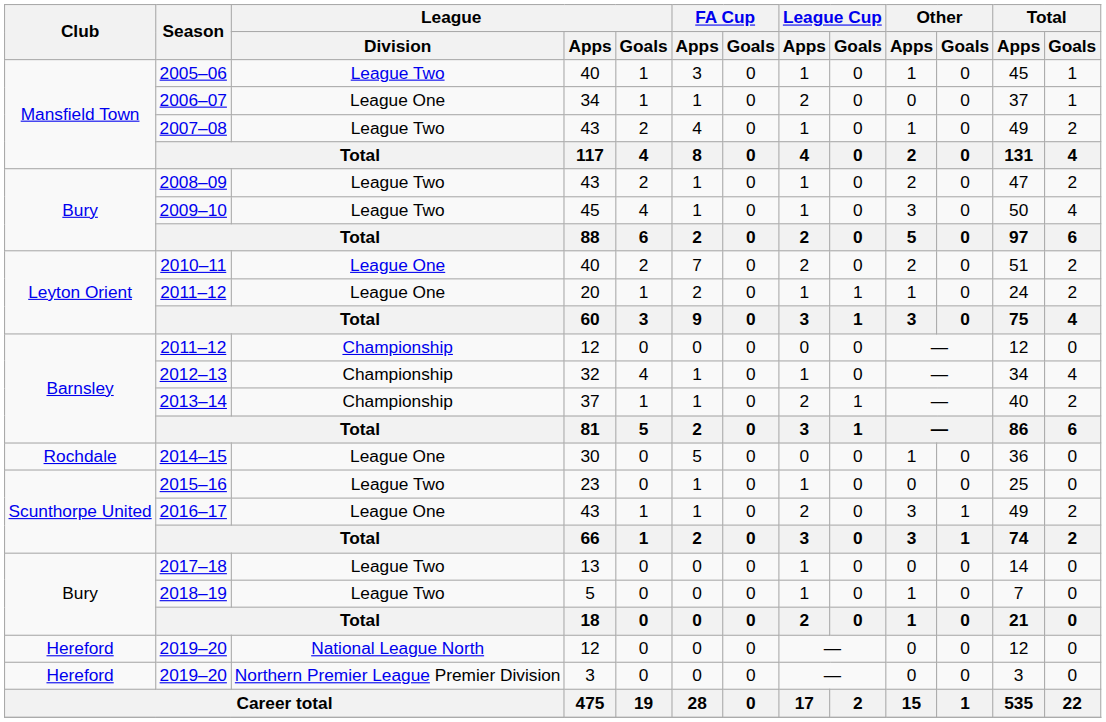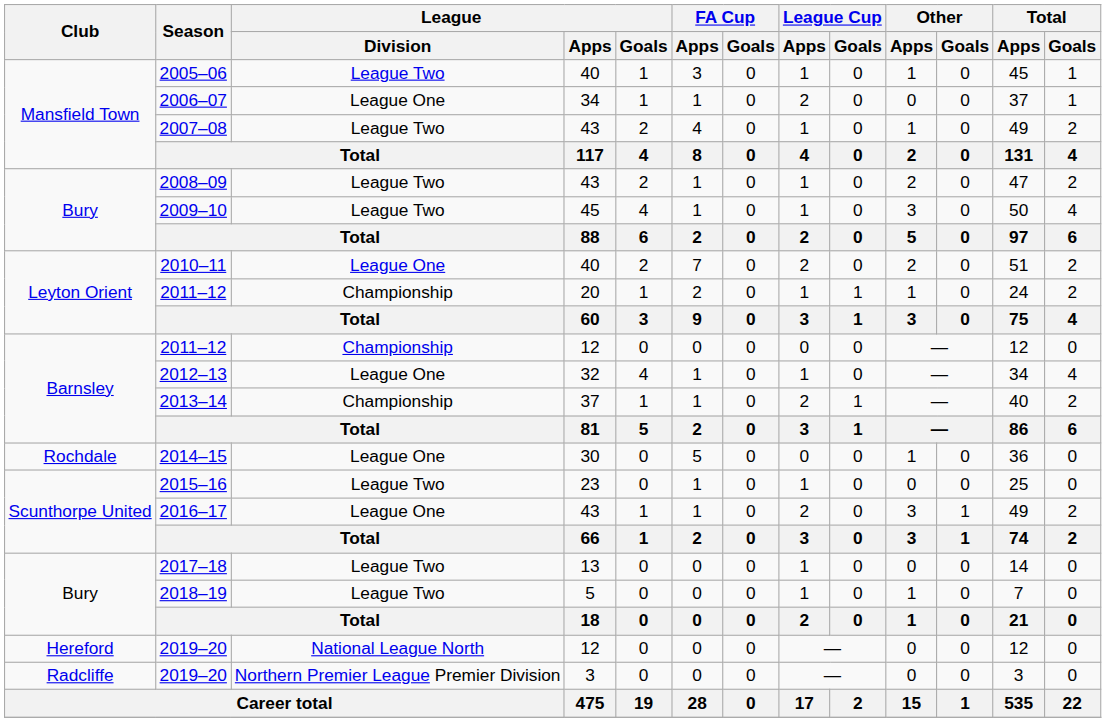2011–12 / 20 | League / Division: League One -> Championship
2012–13 | League / Division: Championship -> League One
2019–20 / 3 | Club: Hereford -> Radcliffe
